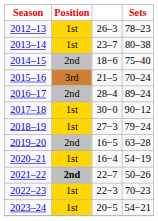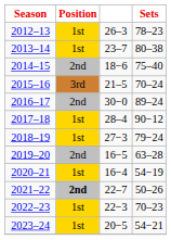2016–17 | column 3: 28–4 -> 30−0
2017–18 | column 3: 30−0 -> 28–4
